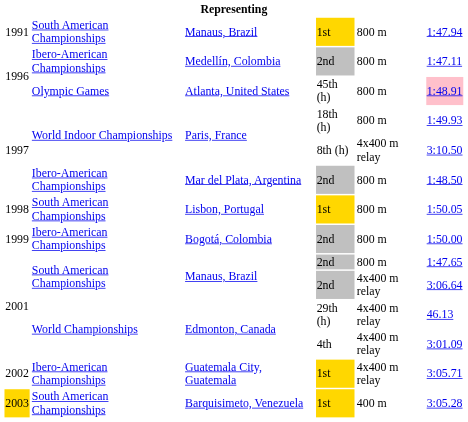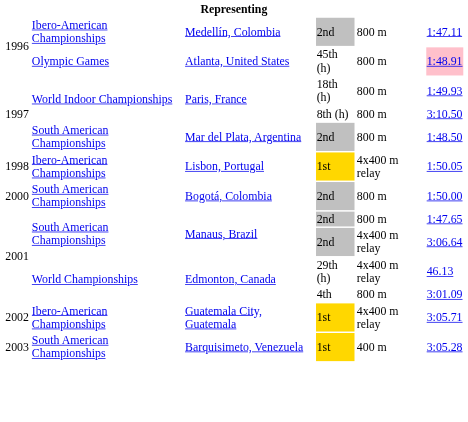- row: 1991 | South American Championships | Manaus, Brazil | 1st | 800 m | 1:47.94
Paris, France / 8th (h) | column 5: 4x400 m relay -> 800 m
Mar del Plata, Argentina | column 2: Ibero-American Championships -> South American Championships
Lisbon, Portugal | column 2: South American Championships -> Ibero-American Championships
Lisbon, Portugal | column 5: 800 m -> 4x400 m relay
Bogotá, Colombia | column 1: 1999 -> 2000
Bogotá, Colombia | column 2: Ibero-American Championships -> South American Championships
Edmonton, Canada / 4th | column 5: 4x400 m relay -> 800 m
Barquisimeto, Venezuela | column 1: gold background -> no background
